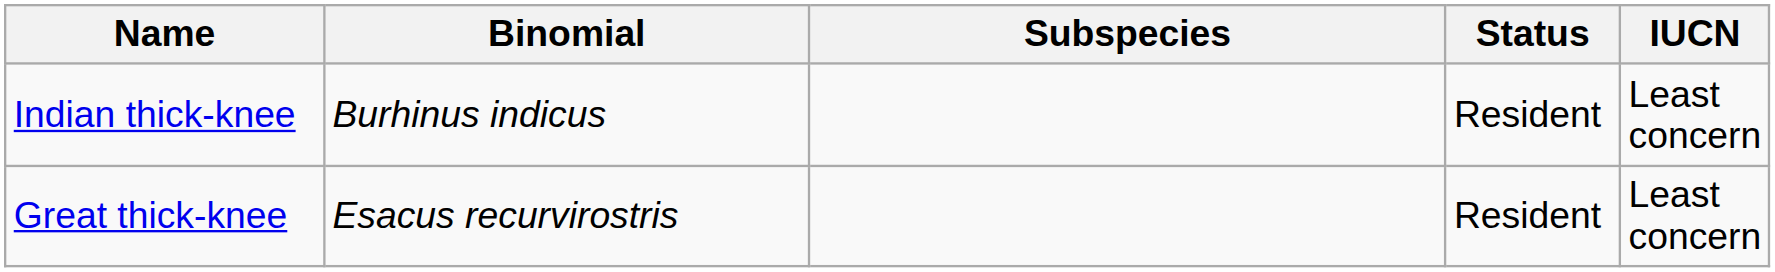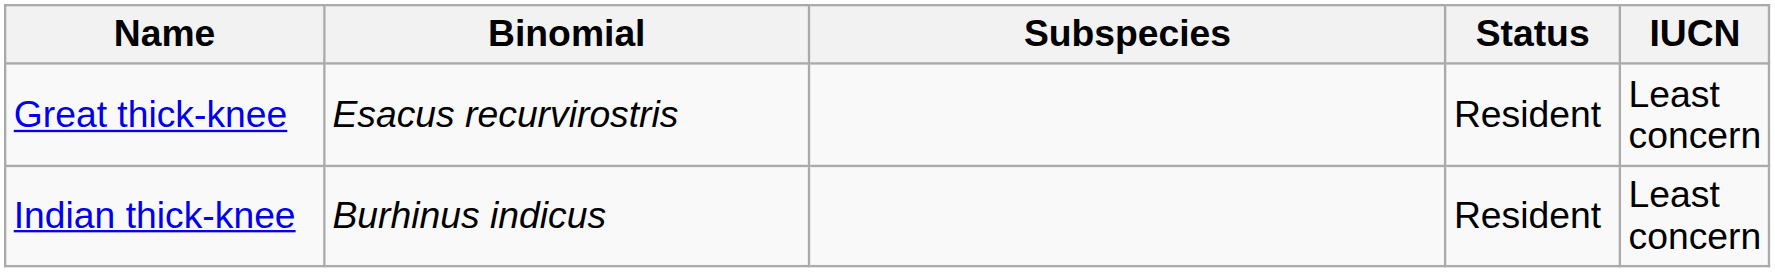rows swapped: Indian thick-knee <-> Great thick-knee
